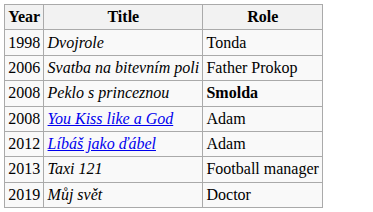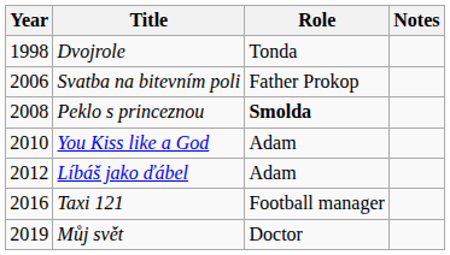+ column: Notes
You Kiss like a God | Year: 2008 -> 2010
Taxi 121 | Year: 2013 -> 2016
